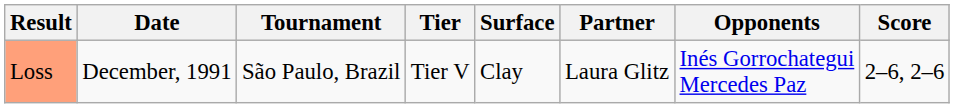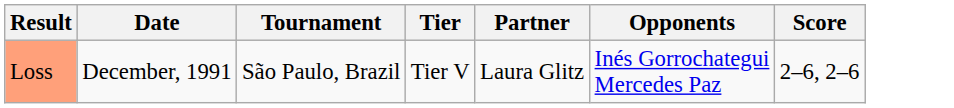- column: Surface | Clay
